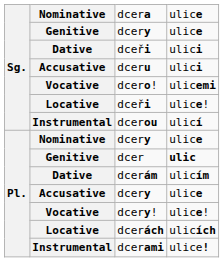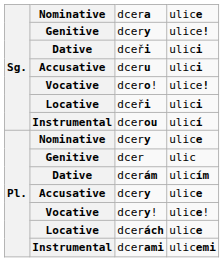Genitive / dcery | column 4: ulice -> ulice!
dcero! | column 4: ulicemi -> ulice!
Locative / dceři | column 4: ulice! -> ulici
dcer | column 4: bold -> normal
dcerách | column 4: ulicích -> ulice
dcerami | column 4: ulice! -> ulicemi
